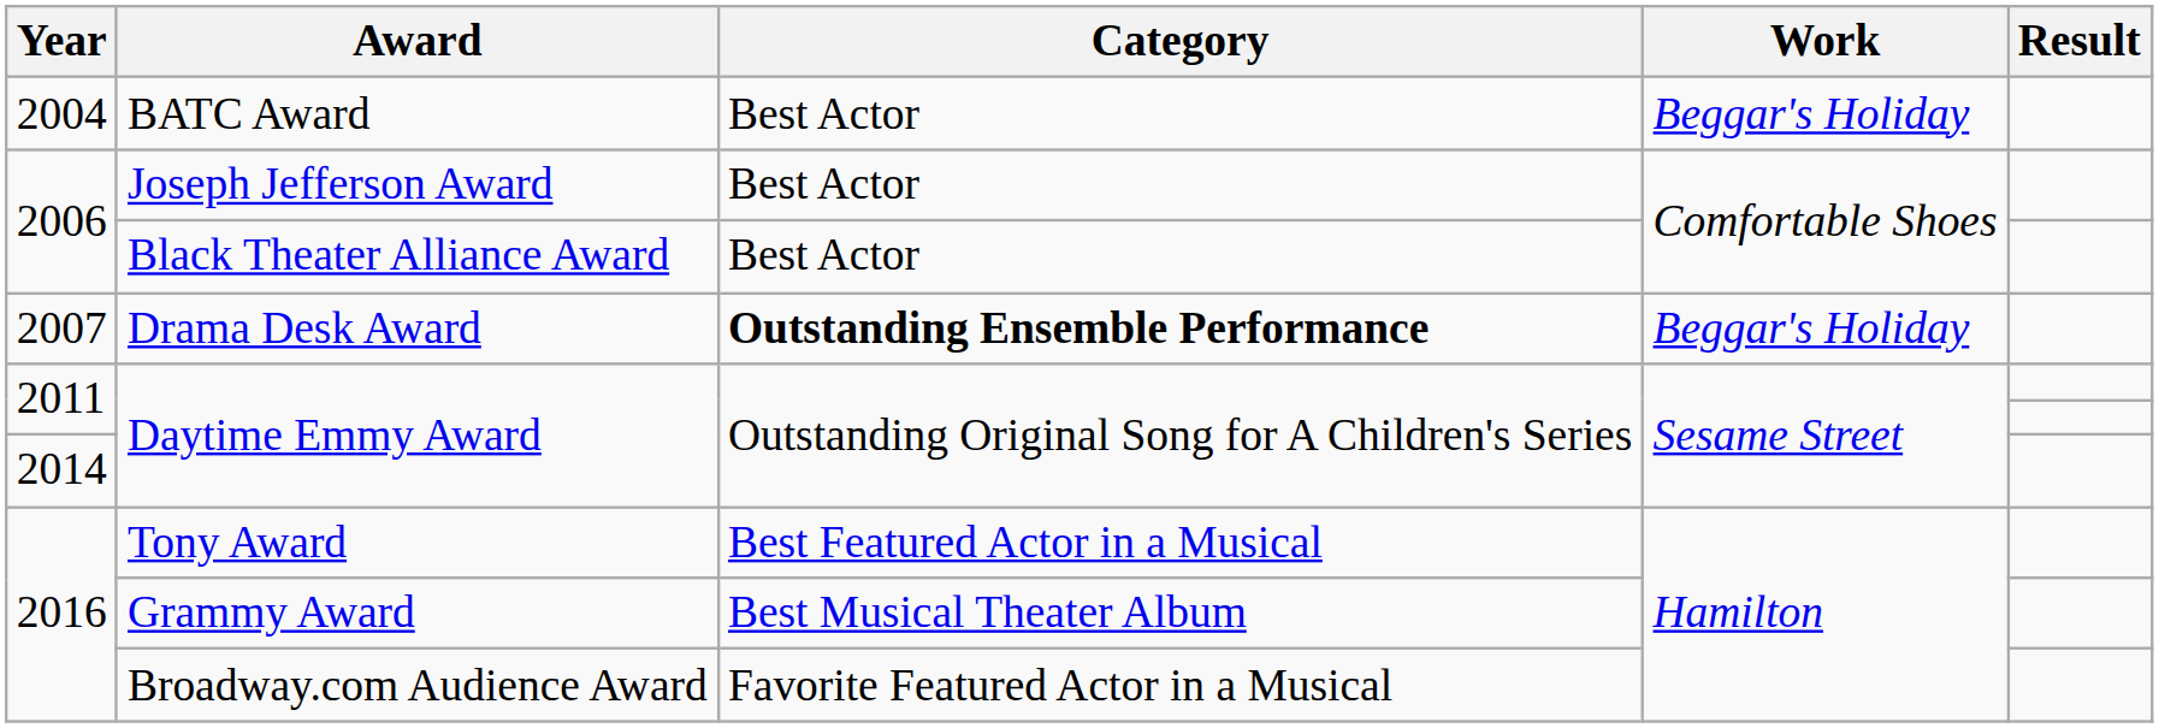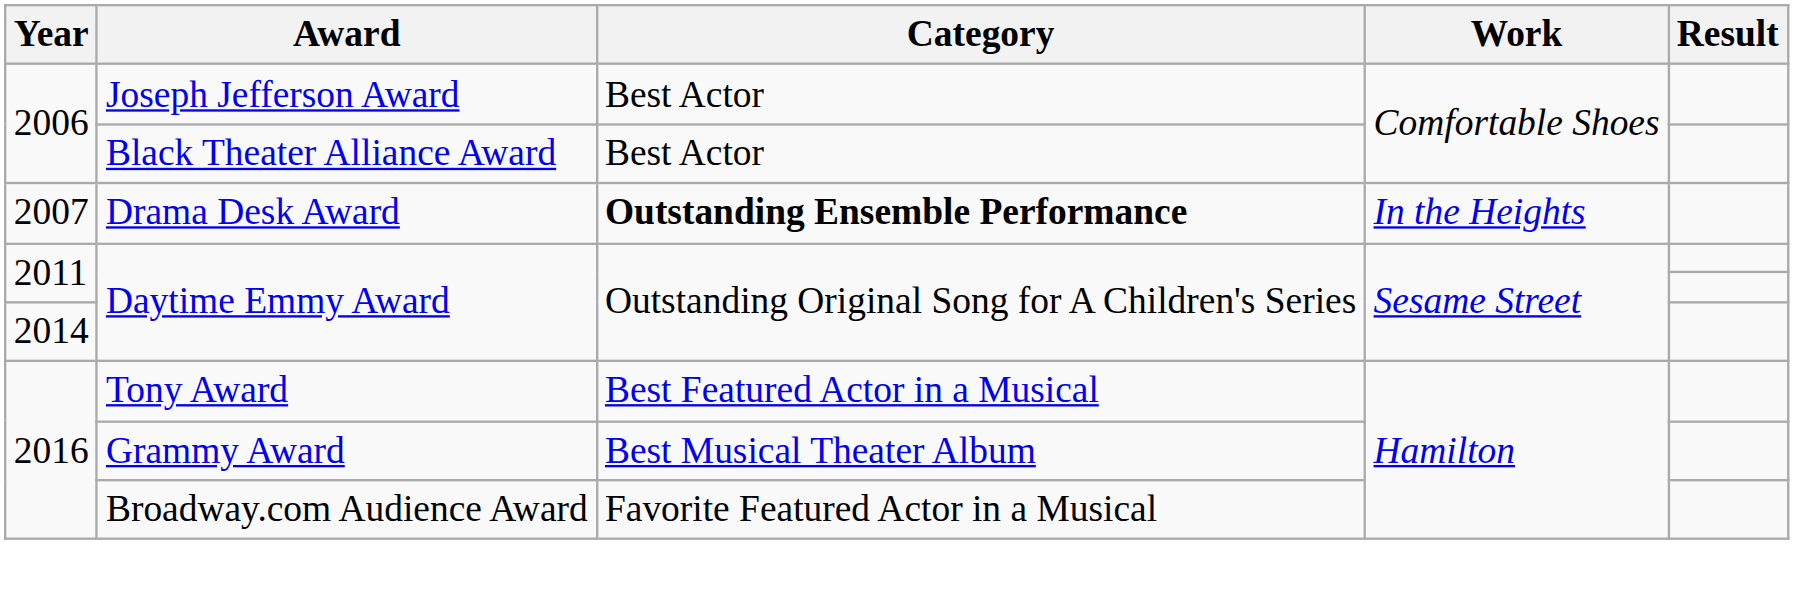- row: 2004 | BATC Award | Best Actor | Beggar's Holiday
Drama Desk Award | Work: Beggar's Holiday -> In the Heights
